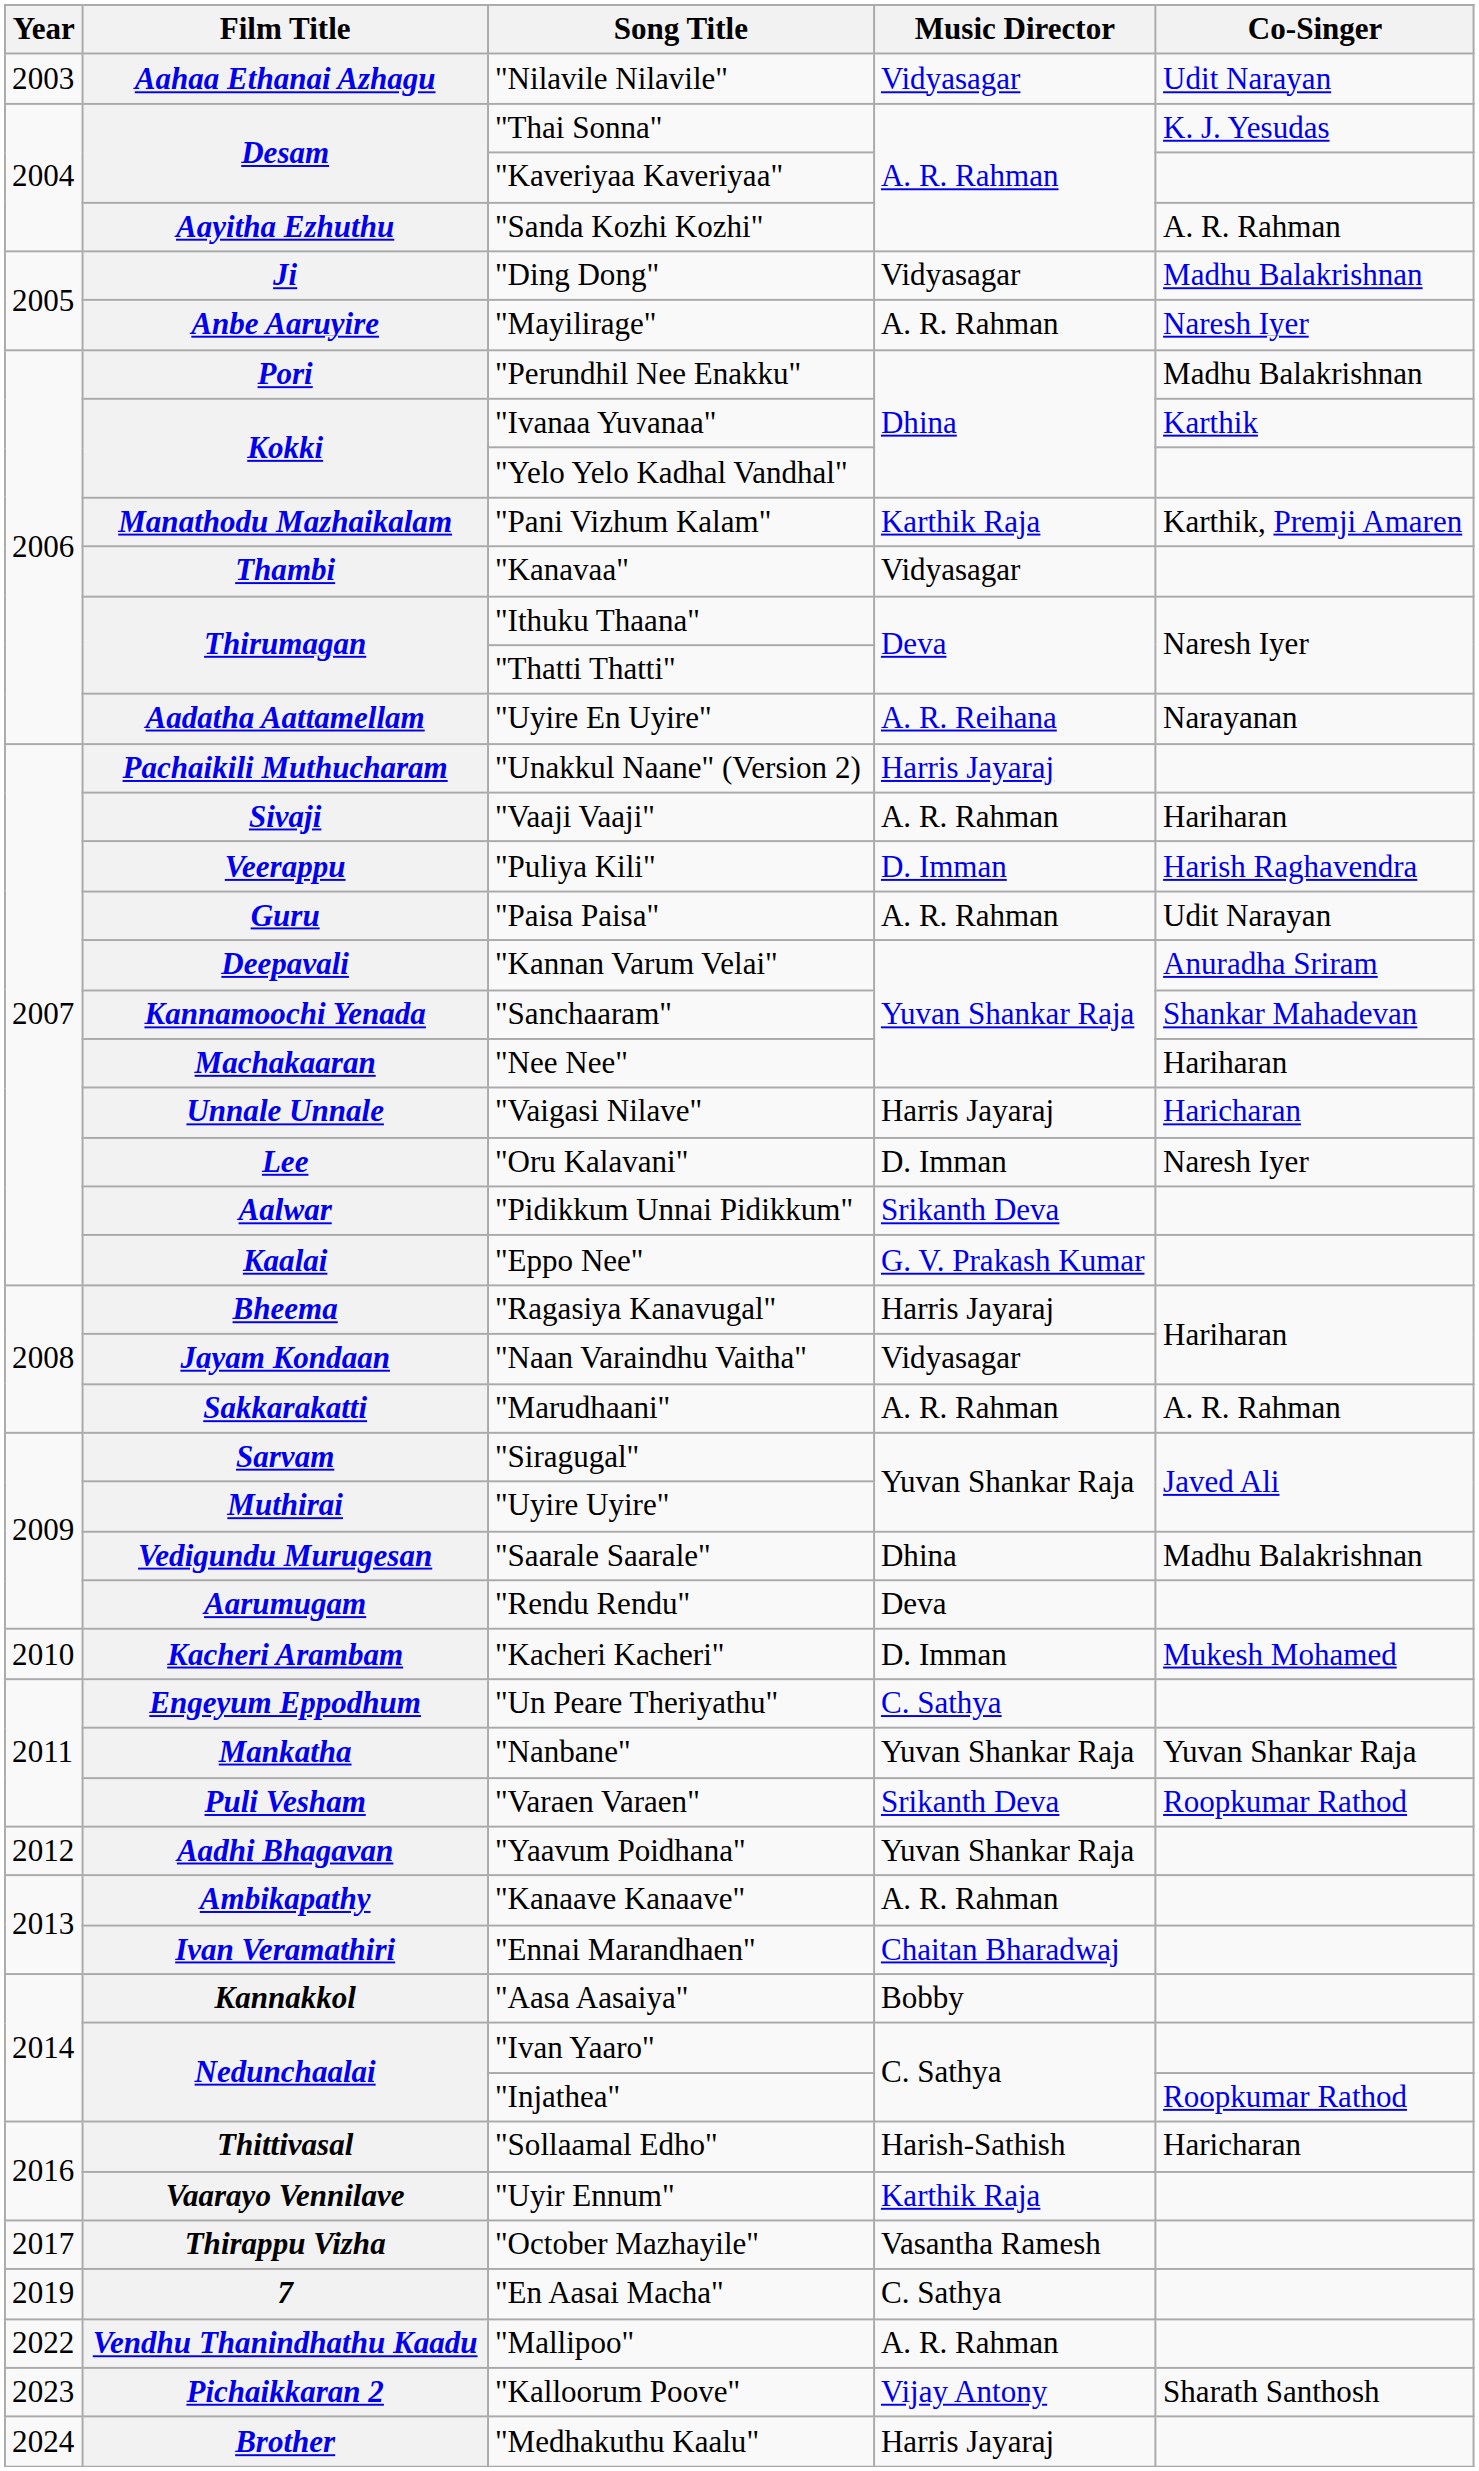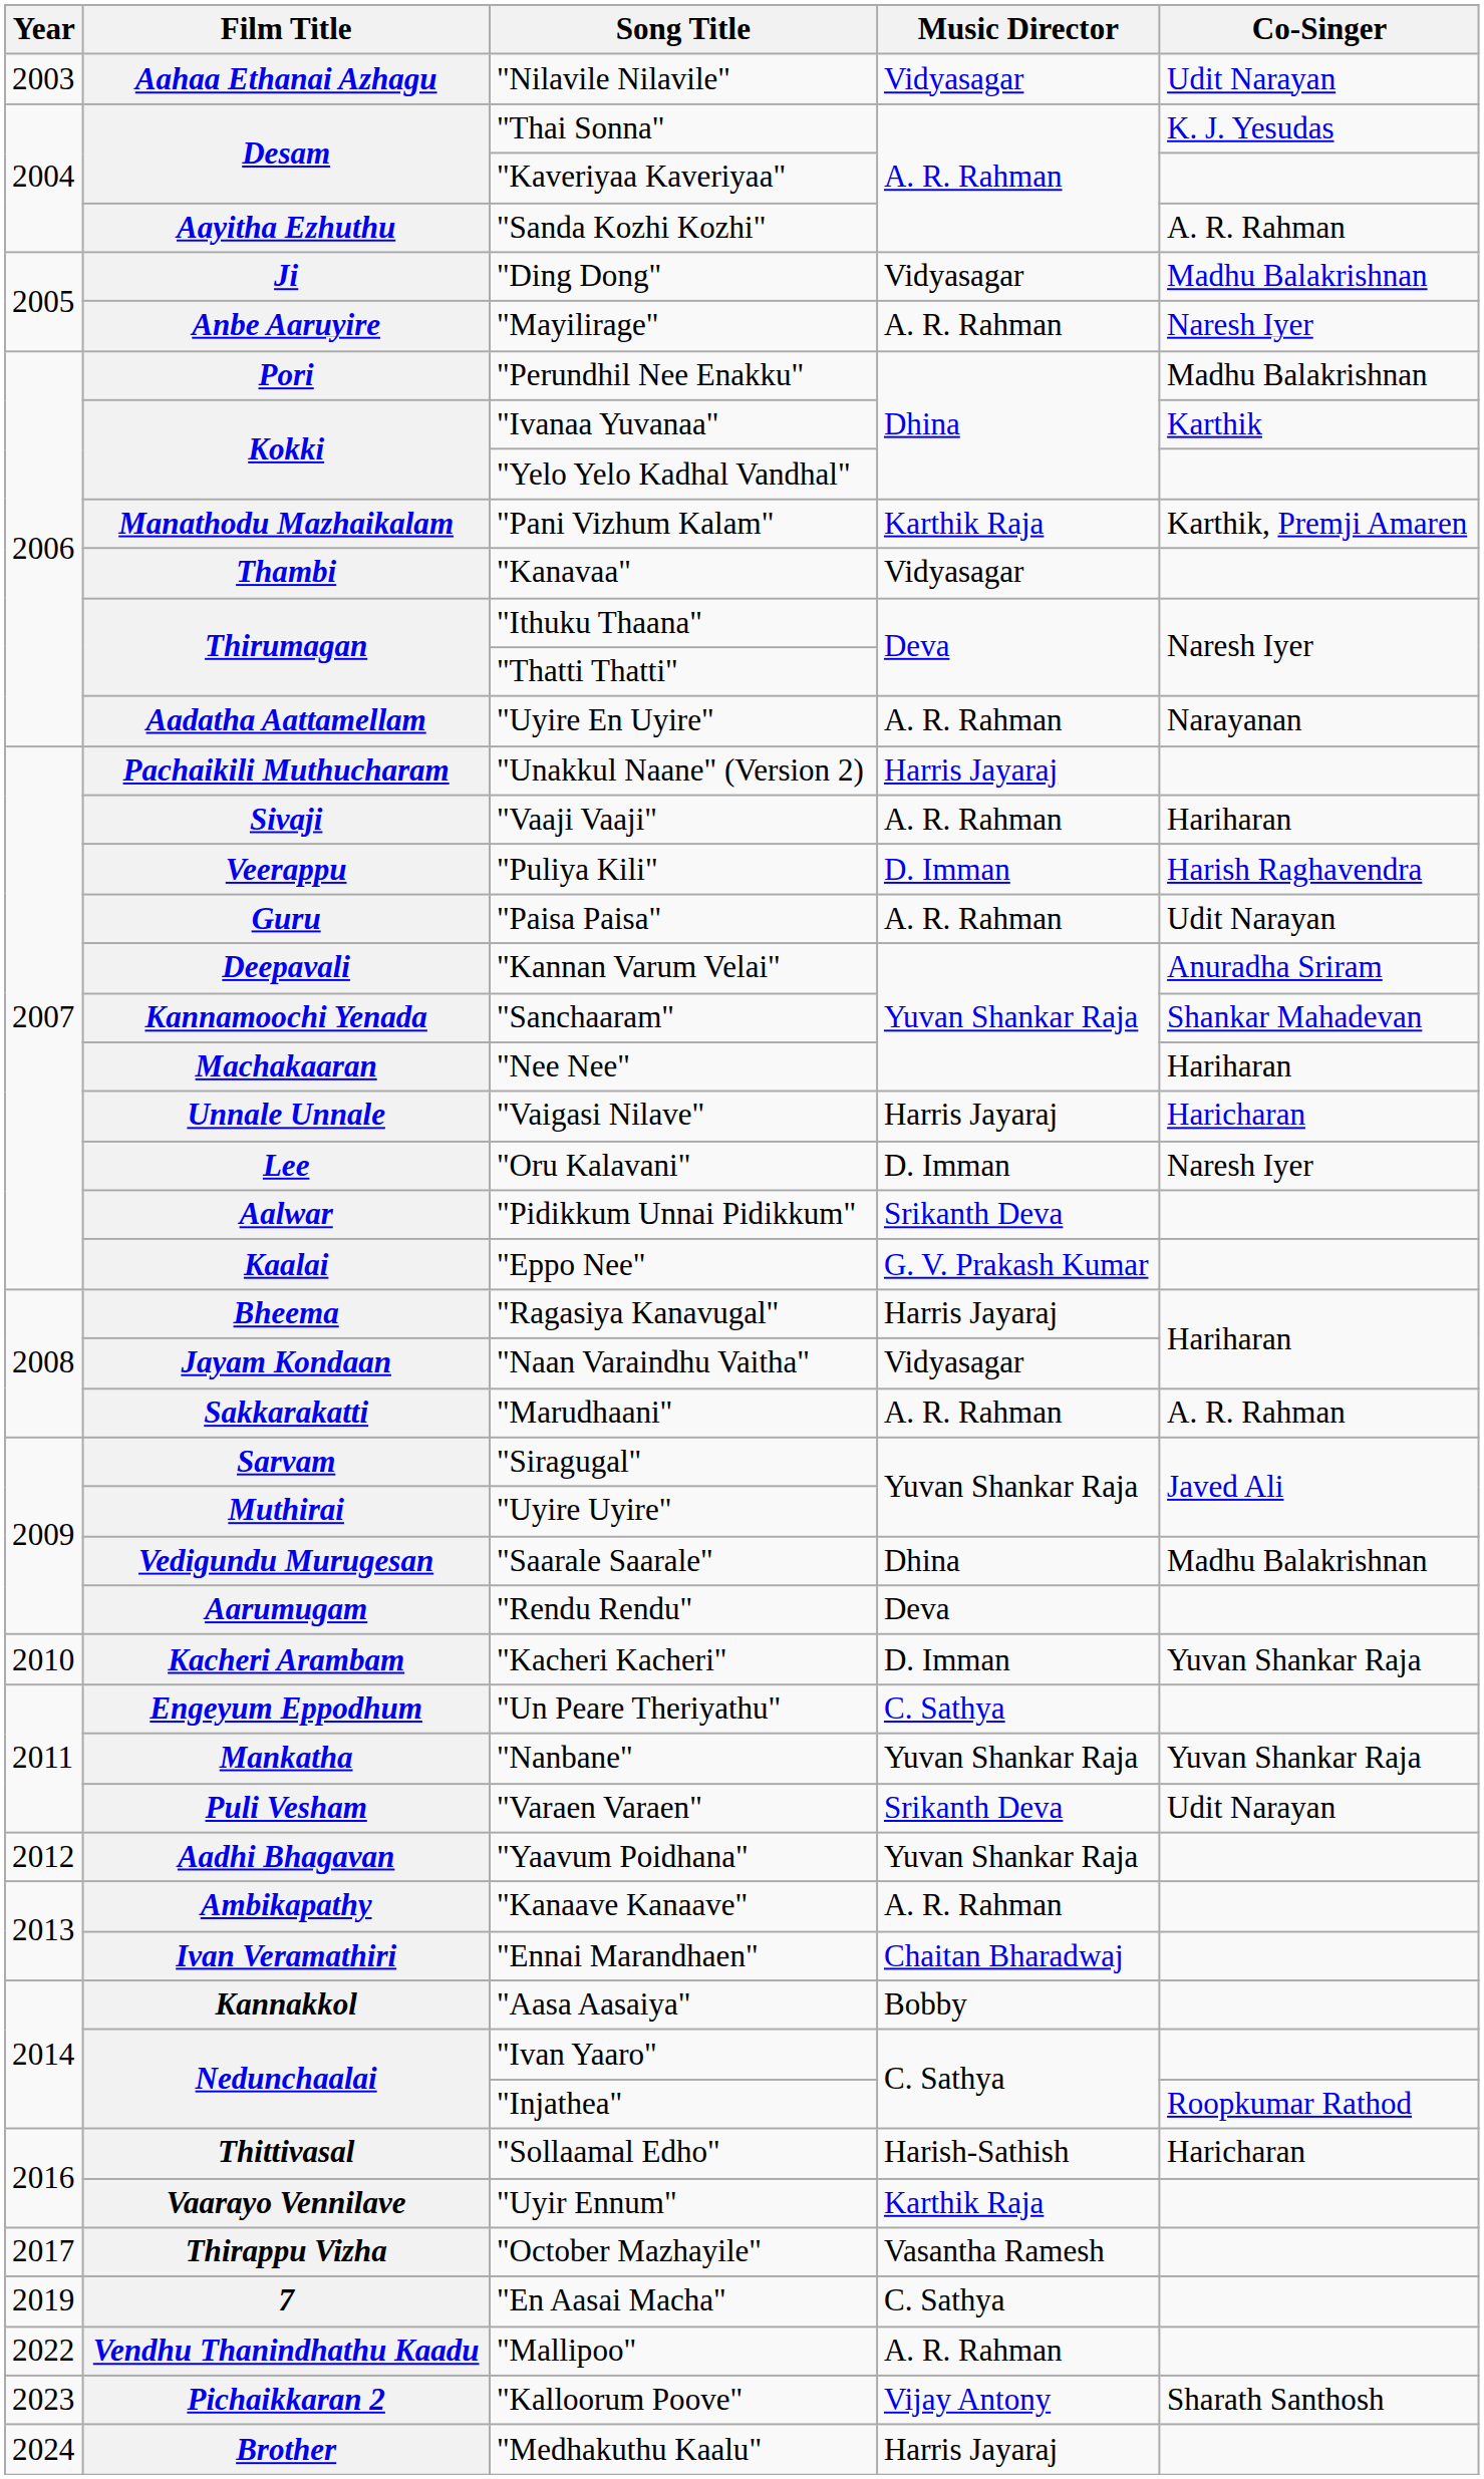Aadatha Aattamellam | Music Director: A. R. Reihana -> A. R. Rahman
Kacheri Arambam | Co-Singer: Mukesh Mohamed -> Yuvan Shankar Raja
Puli Vesham | Co-Singer: Roopkumar Rathod -> Udit Narayan
